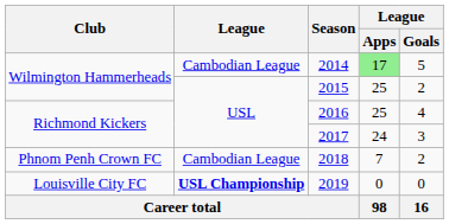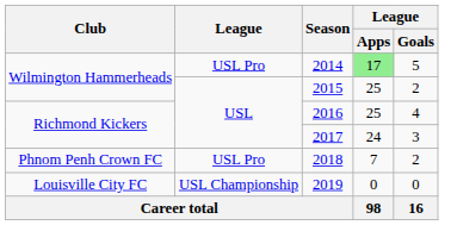2014 | League: Cambodian League -> USL Pro
2018 | League: Cambodian League -> USL Pro
2019 | League: bold -> normal
